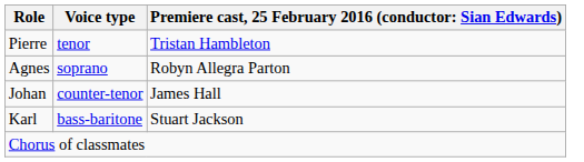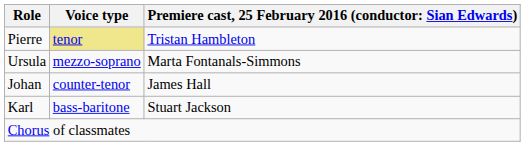Pierre | Voice type: no background -> khaki background
- row: Agnes | soprano | Robyn Allegra Parton
+ row: Ursula | mezzo-soprano | Marta Fontanals-Simmons
